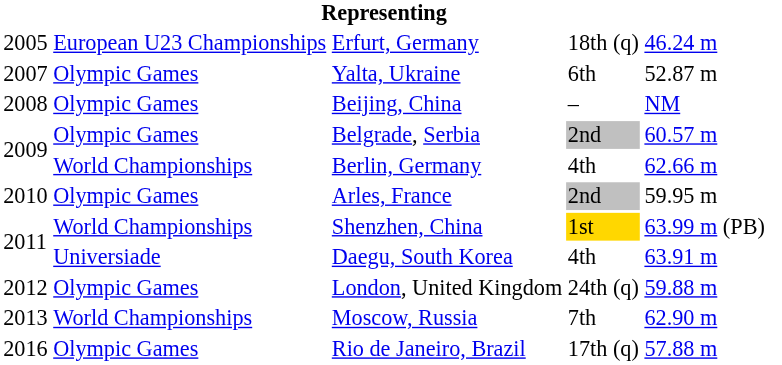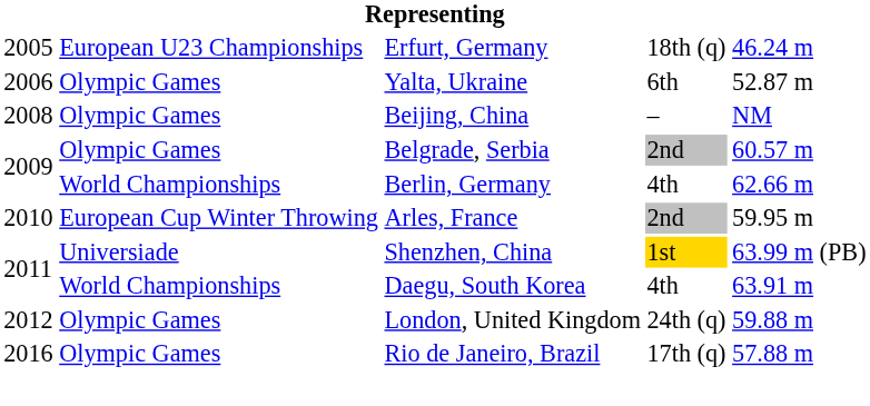Yalta, Ukraine | column 1: 2007 -> 2006
Arles, France | column 2: Olympic Games -> European Cup Winter Throwing
Shenzhen, China | column 2: World Championships -> Universiade
Daegu, South Korea | column 2: Universiade -> World Championships
- row: 2013 | World Championships | Moscow, Russia | 7th | 62.90 m
